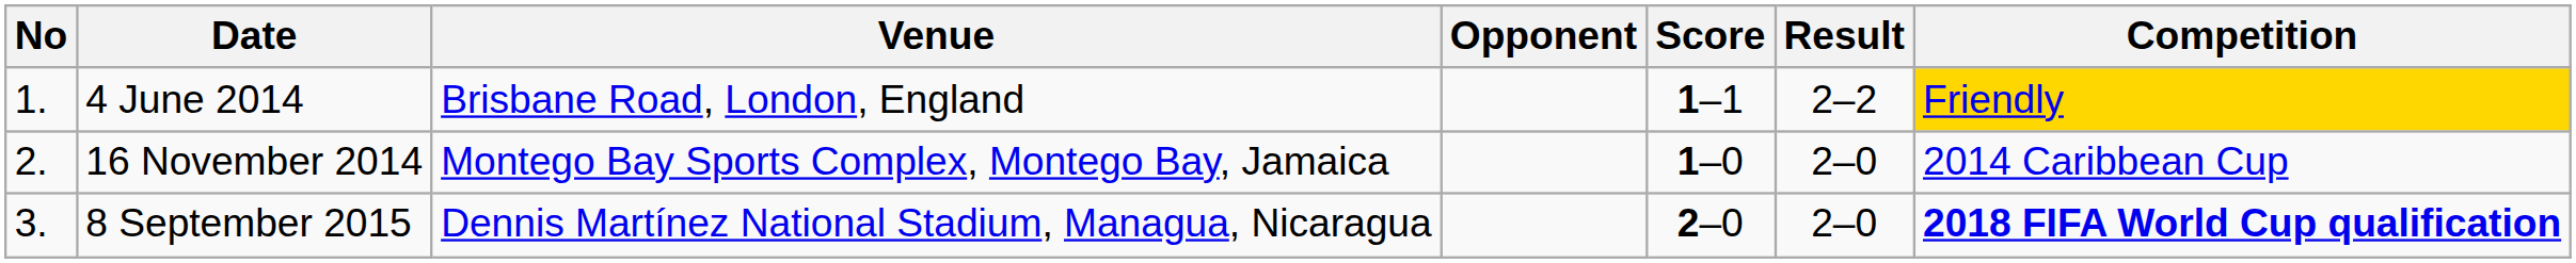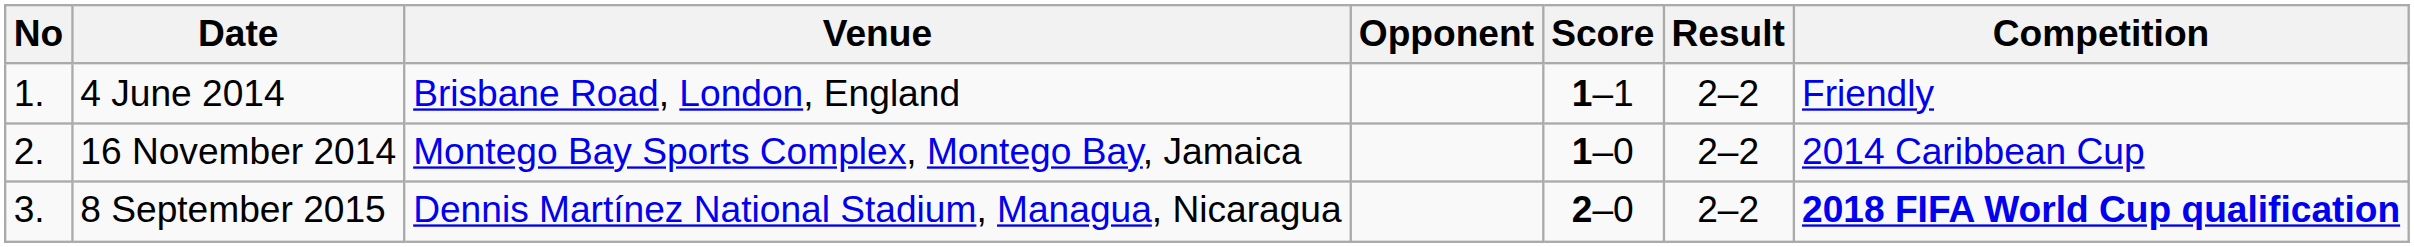4 June 2014 | Competition: gold background -> no background
16 November 2014 | Result: 2–0 -> 2–2
8 September 2015 | Result: 2–0 -> 2–2
